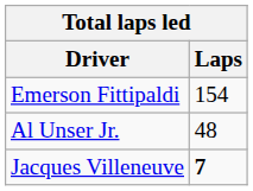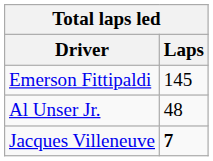Emerson Fittipaldi | Laps: 154 -> 145
